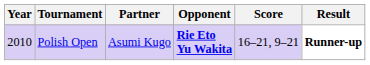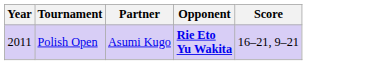- column: Result | Runner-up
Polish Open | Year: 2010 -> 2011
